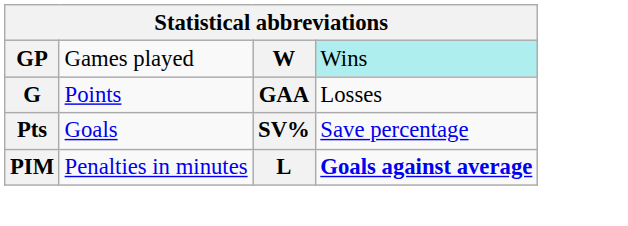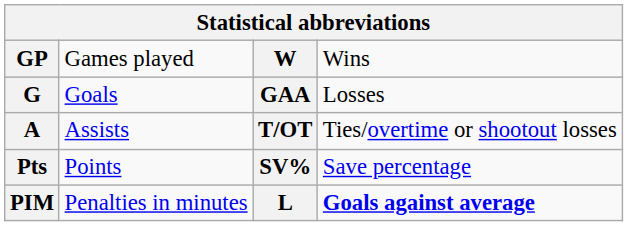GP | column 4: paleturquoise background -> no background
G | column 2: Points -> Goals
+ row: A | Assists | T/OT | Ties/overtime or shootout losses
Pts | column 2: Goals -> Points
